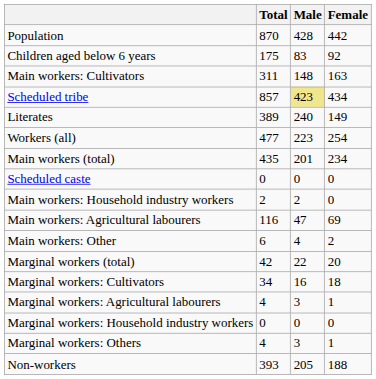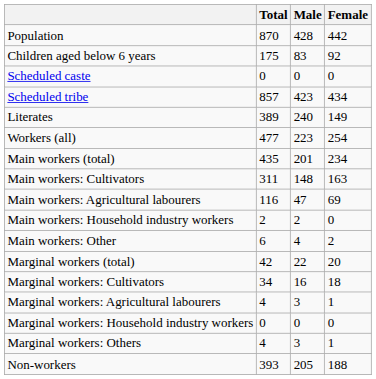rows swapped: Scheduled caste <-> Main workers: Cultivators
Scheduled tribe | Male: khaki background -> no background
rows swapped: Main workers: Agricultural labourers <-> Main workers: Household industry workers
